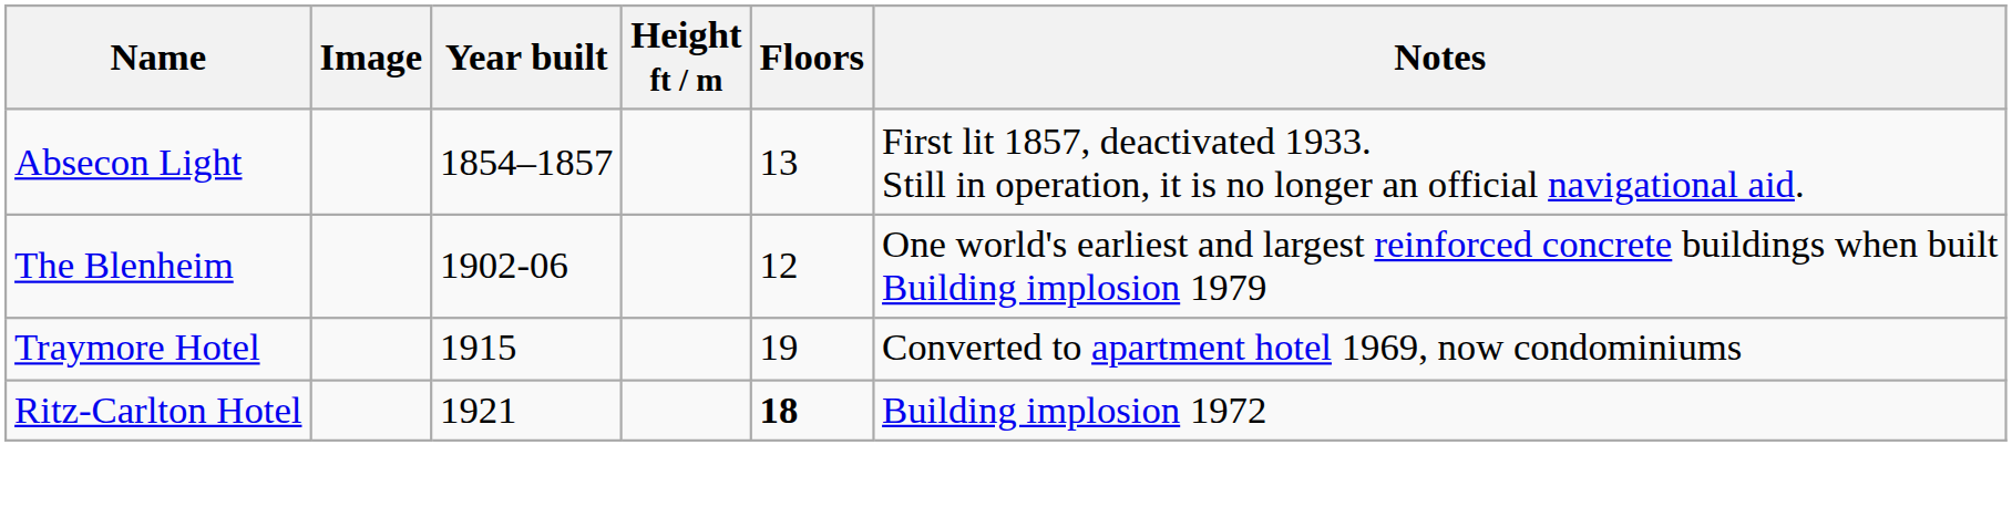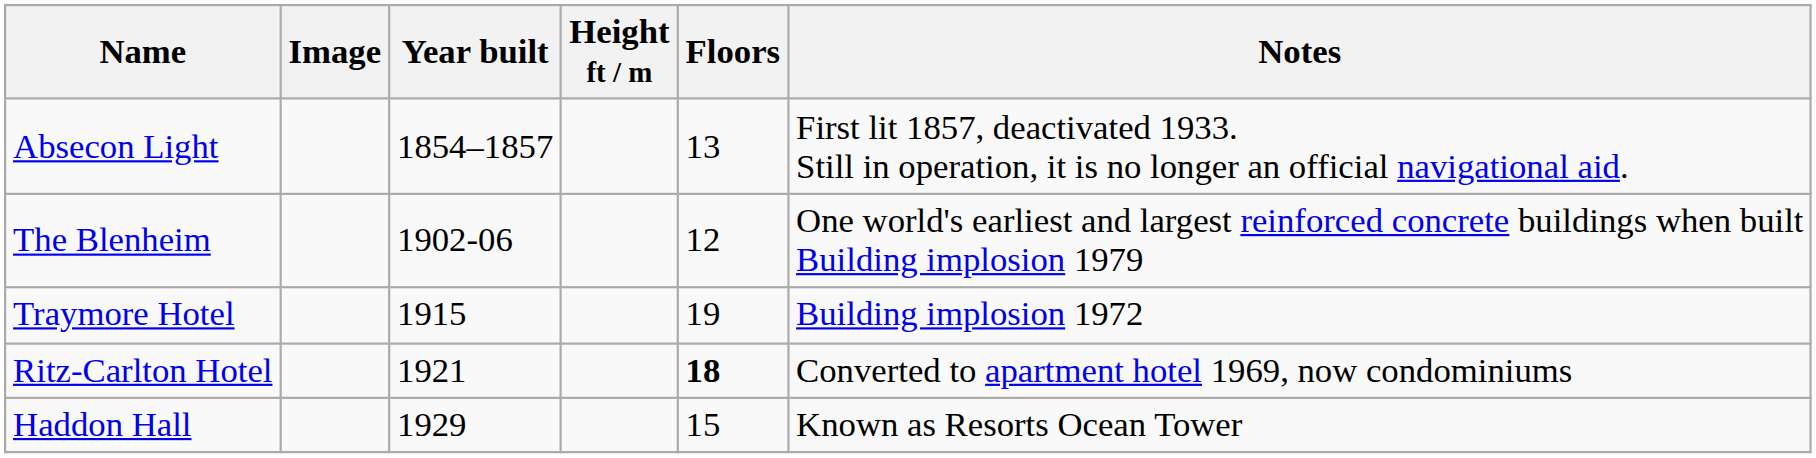Traymore Hotel | Notes: Converted to apartment hotel 1969, now condominiums -> Building implosion 1972
Ritz-Carlton Hotel | Notes: Building implosion 1972 -> Converted to apartment hotel 1969, now condominiums
+ row: Haddon Hall | 1929 | 15 | Known as Resorts Ocean Tower
